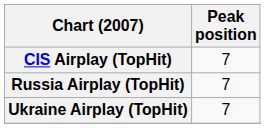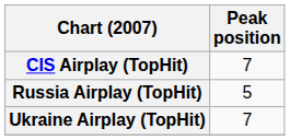Russia Airplay (TopHit) | Peak position: 7 -> 5
